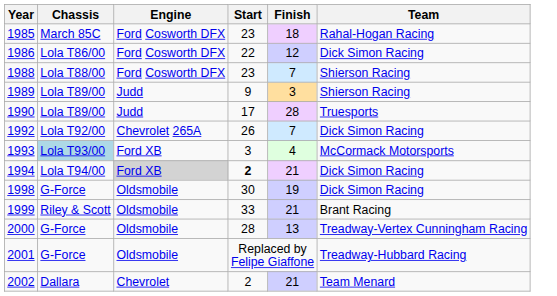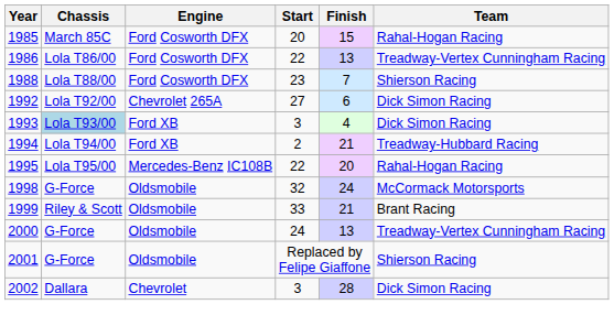1985 | Start: 23 -> 20
1985 | Finish: 18 -> 15
1986 | Finish: 12 -> 13
1986 | Team: Dick Simon Racing -> Treadway-Vertex Cunningham Racing
- row: 1989 | Lola T89/00 | Judd | 9 | 3 | Shierson Racing
- row: 1990 | Lola T89/00 | Judd | 17 | 28 | Truesports
1992 | Start: 26 -> 27
1992 | Finish: 7 -> 6
1993 | Team: McCormack Motorsports -> Dick Simon Racing
1994 | Engine: lightgrey background -> no background
1994 | Start: bold -> normal
1994 | Team: Dick Simon Racing -> Treadway-Hubbard Racing
+ row: 1995 | Lola T95/00 | Mercedes-Benz IC108B | 22 | 20 | Rahal-Hogan Racing
1998 | Start: 30 -> 32
1998 | Finish: 19 -> 24
1998 | Team: Dick Simon Racing -> McCormack Motorsports
2000 | Start: 28 -> 24
2001 | Team: Treadway-Hubbard Racing -> Shierson Racing
2002 | Start: 2 -> 3
2002 | Finish: 21 -> 28
2002 | Team: Team Menard -> Dick Simon Racing
